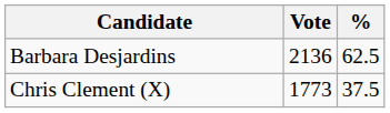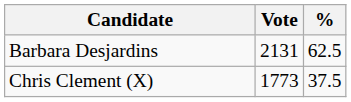Barbara Desjardins | Vote: 2136 -> 2131
